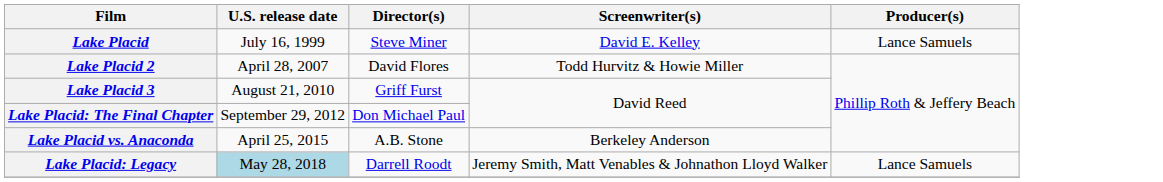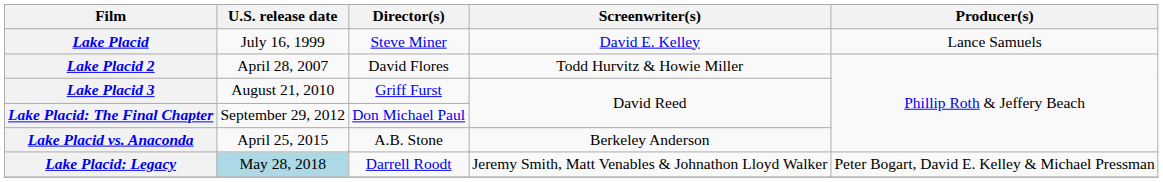Lake Placid: Legacy | Producer(s): Lance Samuels -> Peter Bogart, David E. Kelley & Michael Pressman
